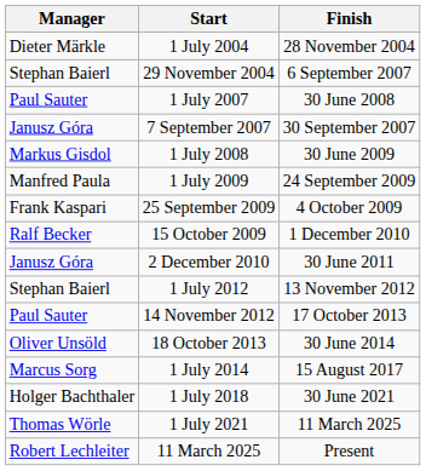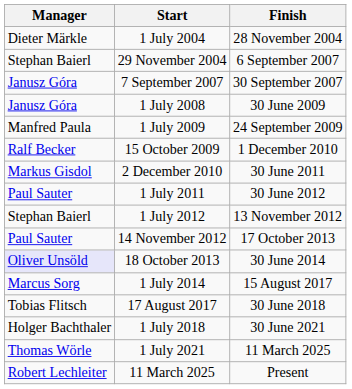- row: Paul Sauter | 1 July 2007 | 30 June 2008
1 July 2008 | Manager: Markus Gisdol -> Janusz Góra
- row: Frank Kaspari | 25 September 2009 | 4 October 2009
2 December 2010 | Manager: Janusz Góra -> Markus Gisdol
+ row: Paul Sauter | 1 July 2011 | 30 June 2012
18 October 2013 | Manager: no background -> lavender background
+ row: Tobias Flitsch | 17 August 2017 | 30 June 2018
